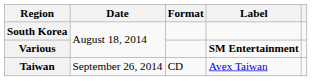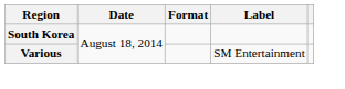Various | Label: bold -> normal
- row: Taiwan | September 26, 2014 | CD | Avex Taiwan
